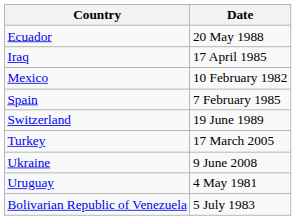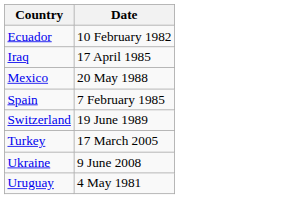Ecuador | Date: 20 May 1988 -> 10 February 1982
Mexico | Date: 10 February 1982 -> 20 May 1988
- row: Bolivarian Republic of Venezuela | 5 July 1983
